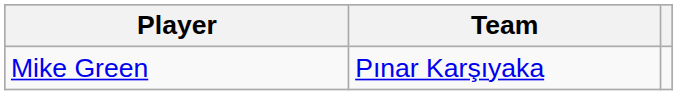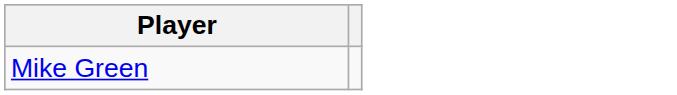- column: Team | Pınar Karşıyaka
